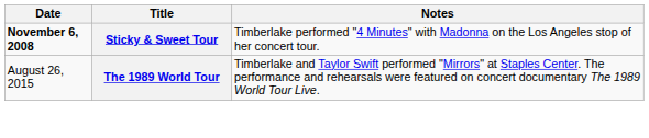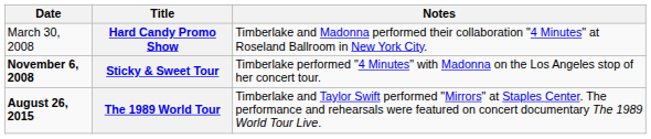+ row: March 30, 2008 | Hard Candy Promo Show | Timberlake and Madonna performed their collaboration "4 Minutes" at Roseland Ballroom in New York City.
The 1989 World Tour | Date: normal -> bold
